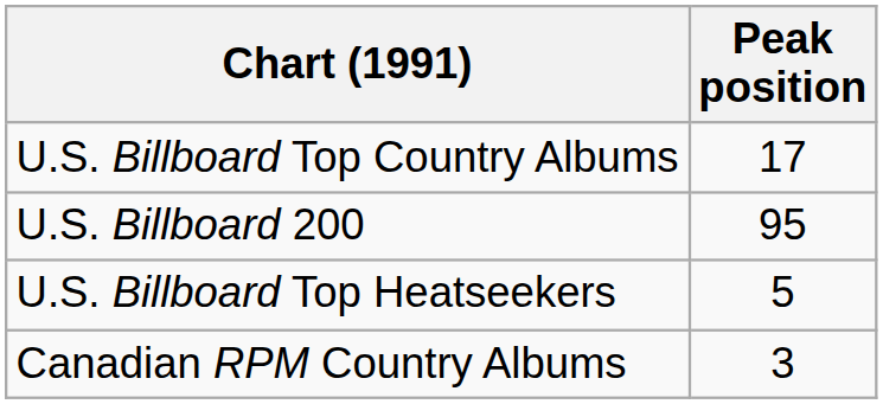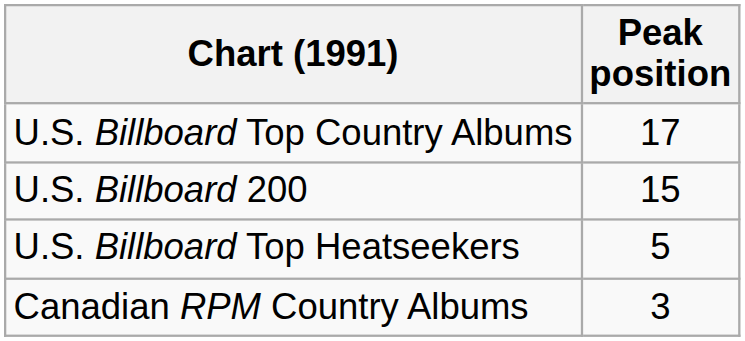U.S. Billboard 200 | Peak position: 95 -> 15
